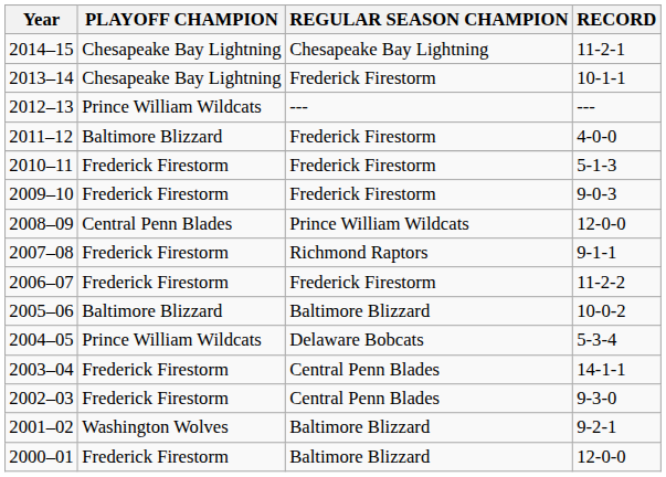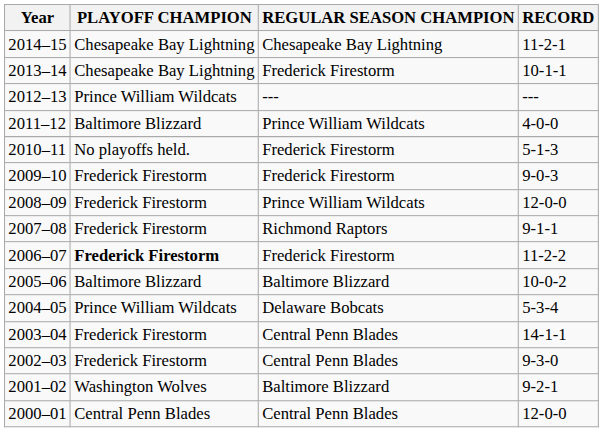2011–12 | REGULAR SEASON CHAMPION: Frederick Firestorm -> Prince William Wildcats
2010–11 | PLAYOFF CHAMPION: Frederick Firestorm -> No playoffs held.
2008–09 | PLAYOFF CHAMPION: Central Penn Blades -> Frederick Firestorm
2006–07 | PLAYOFF CHAMPION: normal -> bold
2000–01 | PLAYOFF CHAMPION: Frederick Firestorm -> Central Penn Blades
2000–01 | REGULAR SEASON CHAMPION: Baltimore Blizzard -> Central Penn Blades
